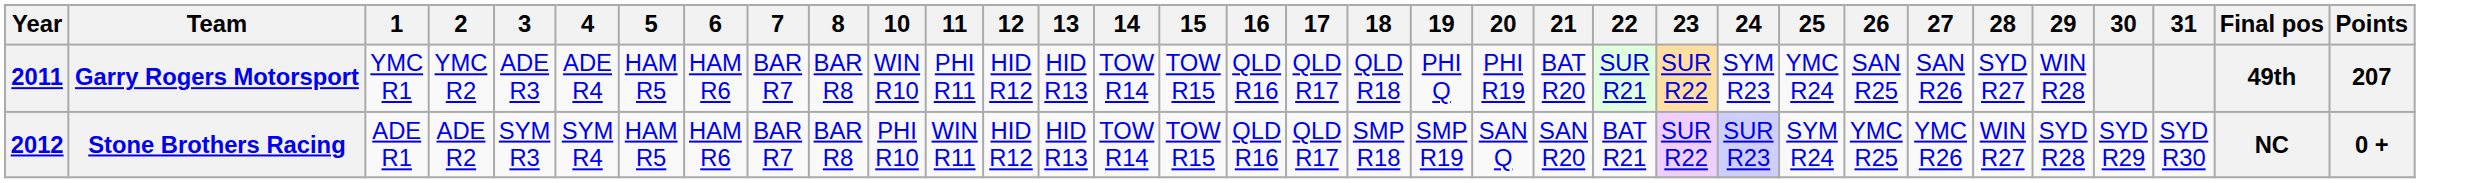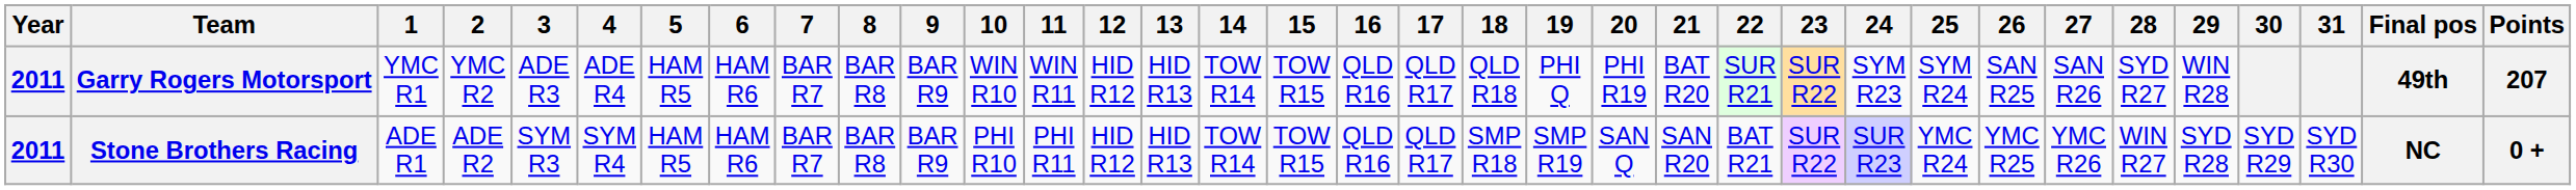+ column: 9 | BAR R9 | BAR R9
Garry Rogers Motorsport | 11: PHI R11 -> WIN R11
Garry Rogers Motorsport | 25: YMC R24 -> SYM R24
Stone Brothers Racing | Year: 2012 -> 2011
Stone Brothers Racing | 11: WIN R11 -> PHI R11
Stone Brothers Racing | 25: SYM R24 -> YMC R24
